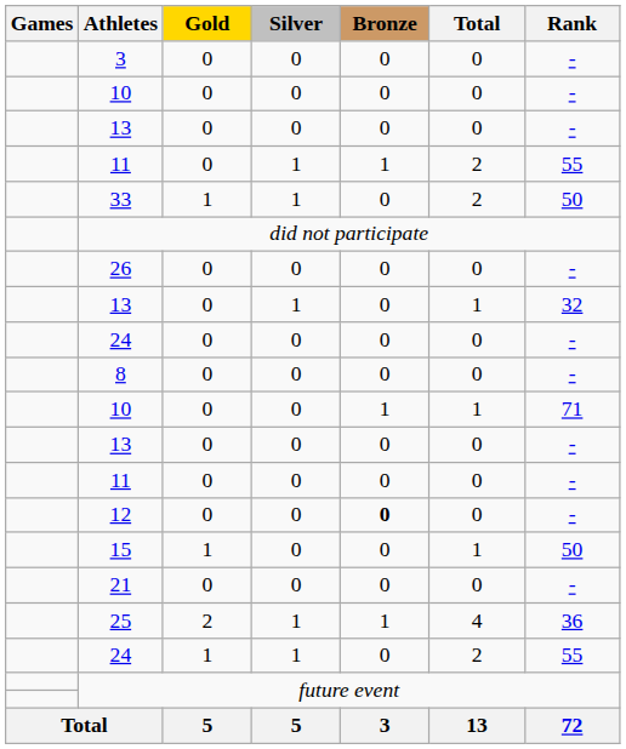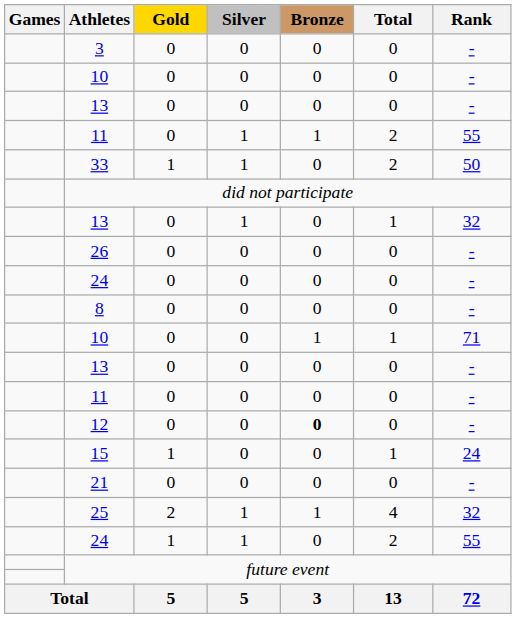rows swapped: 13 / 1 <-> 26
15 | Rank: 50 -> 24
25 | Rank: 36 -> 32
